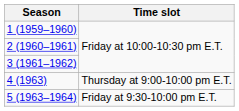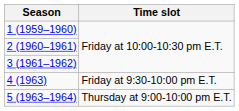4 (1963) | Time slot: Thursday at 9:00-10:00 pm E.T. -> Friday at 9:30-10:00 pm E.T.
5 (1963–1964) | Time slot: Friday at 9:30-10:00 pm E.T. -> Thursday at 9:00-10:00 pm E.T.
